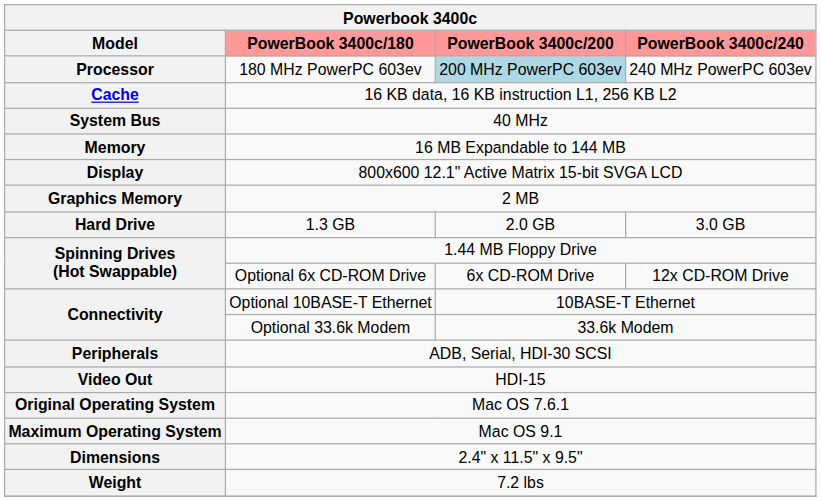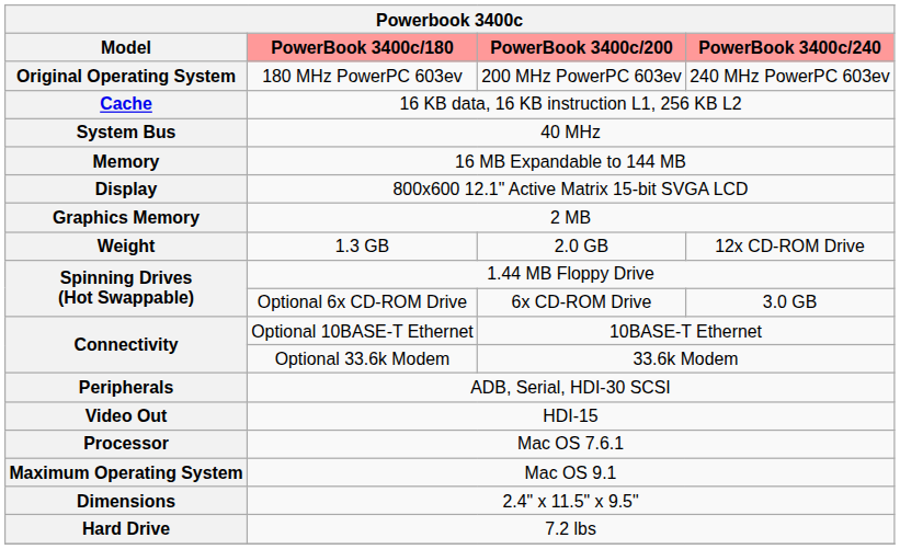180 MHz PowerPC 603ev | Model: Processor -> Original Operating System
180 MHz PowerPC 603ev | PowerBook 3400c/200: lightblue background -> no background
1.3 GB | Model: Hard Drive -> Weight
1.3 GB | PowerBook 3400c/240: 3.0 GB -> 12x CD-ROM Drive
Optional 6x CD-ROM Drive | PowerBook 3400c/240: 12x CD-ROM Drive -> 3.0 GB
Mac OS 7.6.1 | Model: Original Operating System -> Processor
7.2 lbs | Model: Weight -> Hard Drive
